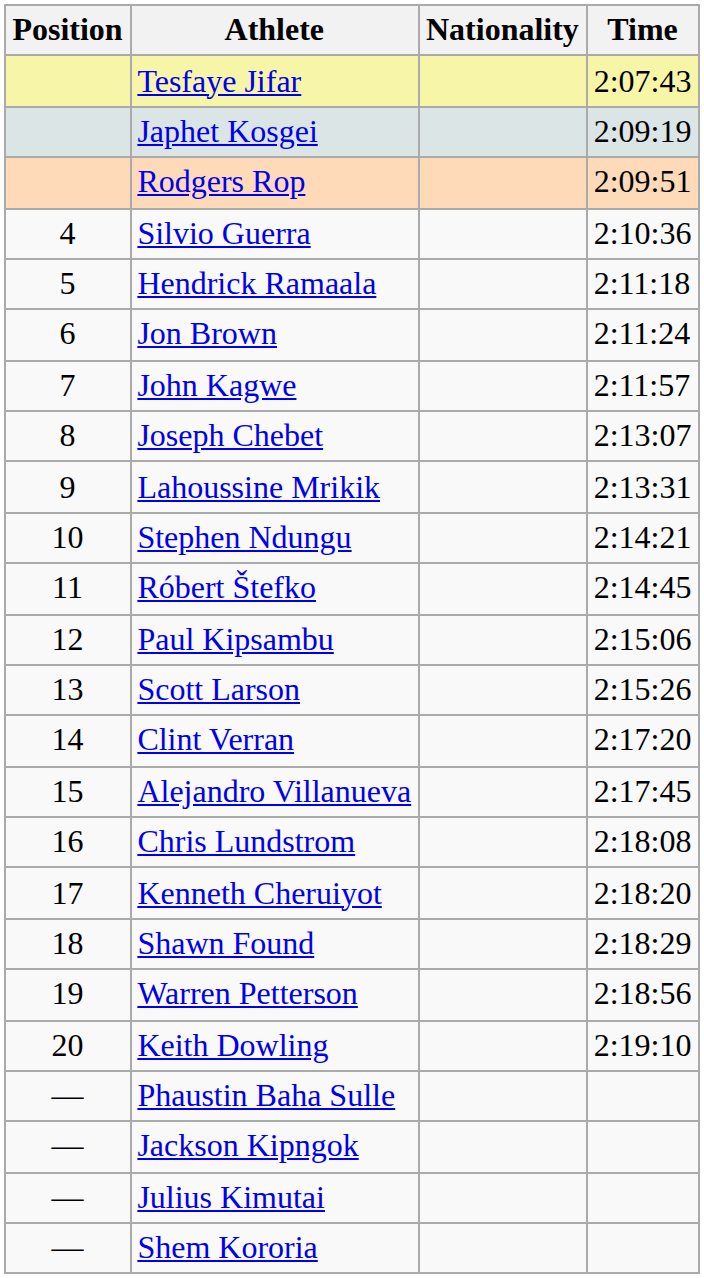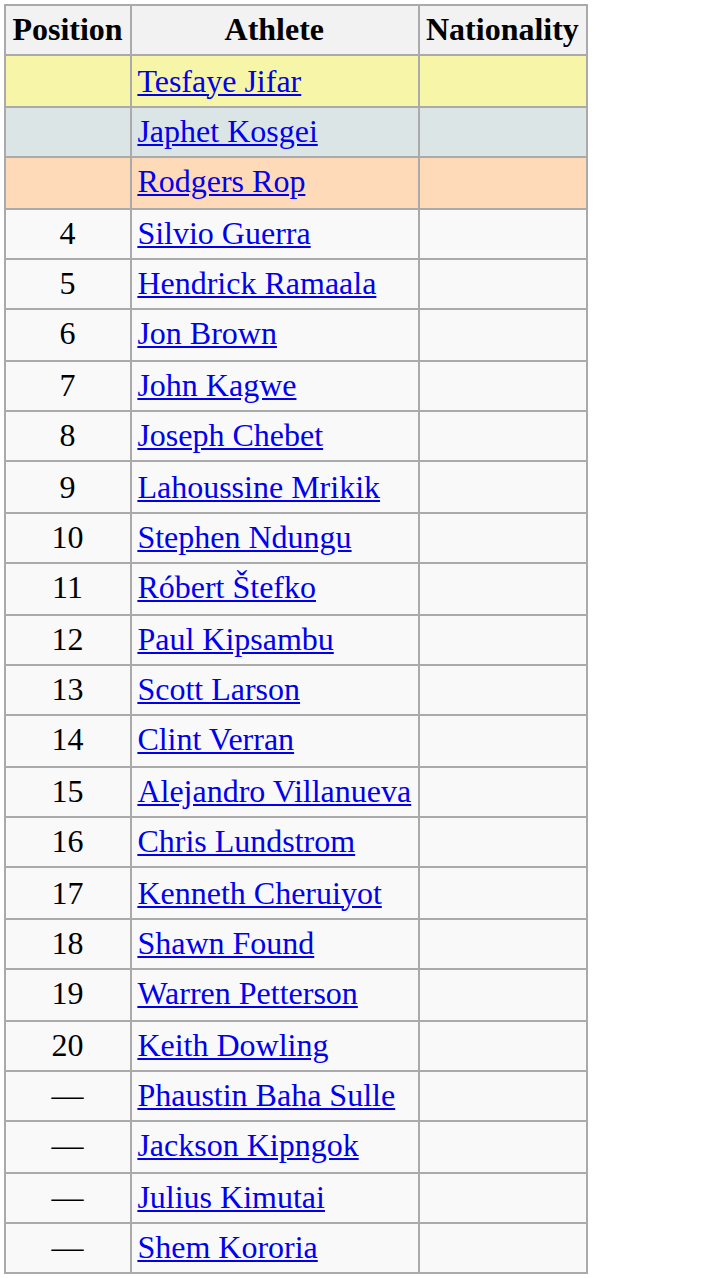- column: Time | 2:07:43 | 2:09:19 | 2:09:51 | 2:10:36 | 2:11:18 | 2:11:24 | 2:11:57 | 2:13:07 | 2:13:31 | 2:14:21 | 2:14:45 | 2:15:06 | 2:15:26 | 2:17:20 | 2:17:45 | 2:18:08 | 2:18:20 | 2:18:29 | 2:18:56 | 2:19:10
